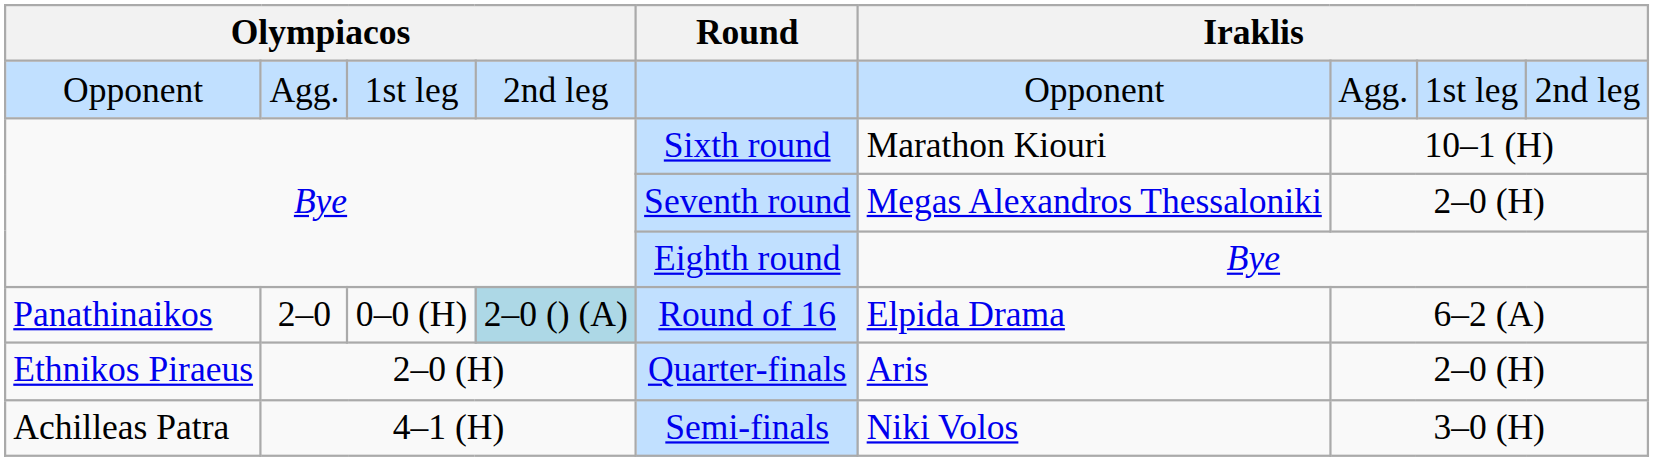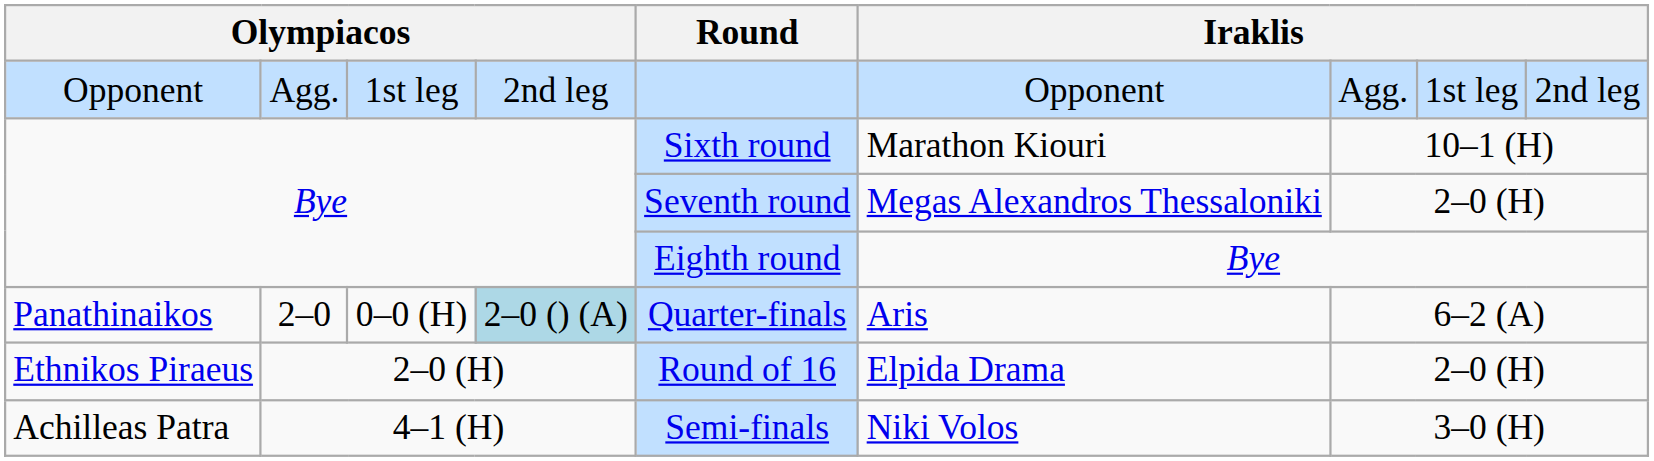Panathinaikos | Round: Round of 16 -> Quarter-finals
Panathinaikos | column 6: Elpida Drama -> Aris
Ethnikos Piraeus | Round: Quarter-finals -> Round of 16
Ethnikos Piraeus | column 6: Aris -> Elpida Drama
